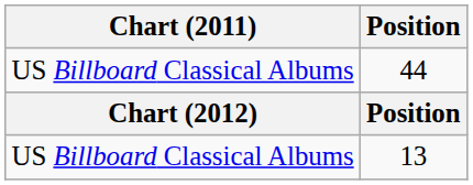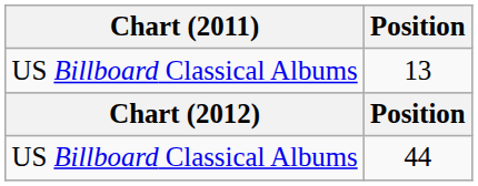rows swapped: 44 <-> 13
